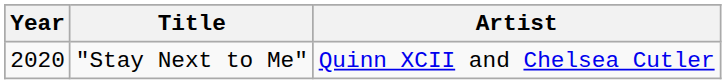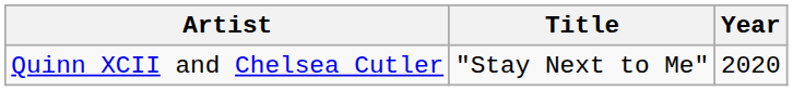columns swapped: Year <-> Artist
